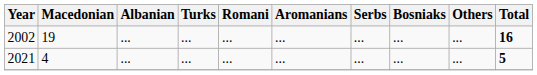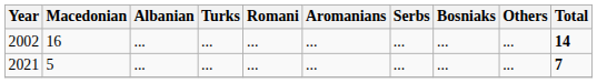2002 | Macedonian: 19 -> 16
2002 | Total: 16 -> 14
2021 | Macedonian: 4 -> 5
2021 | Total: 5 -> 7
